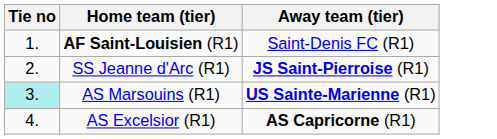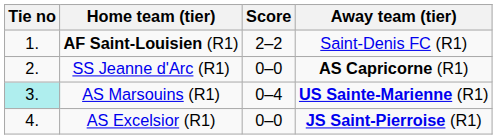+ column: Score | 2–2 | 0–0 | 0–4 | 0–0
SS Jeanne d'Arc (R1) | Away team (tier): JS Saint-Pierroise (R1) -> AS Capricorne (R1)
AS Excelsior (R1) | Away team (tier): AS Capricorne (R1) -> JS Saint-Pierroise (R1)
